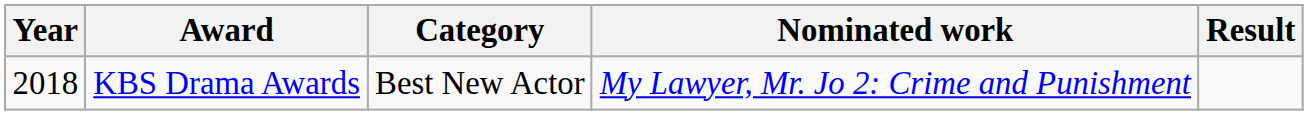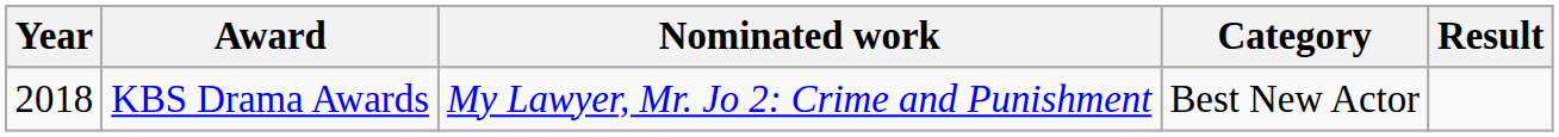columns swapped: Category <-> Nominated work
